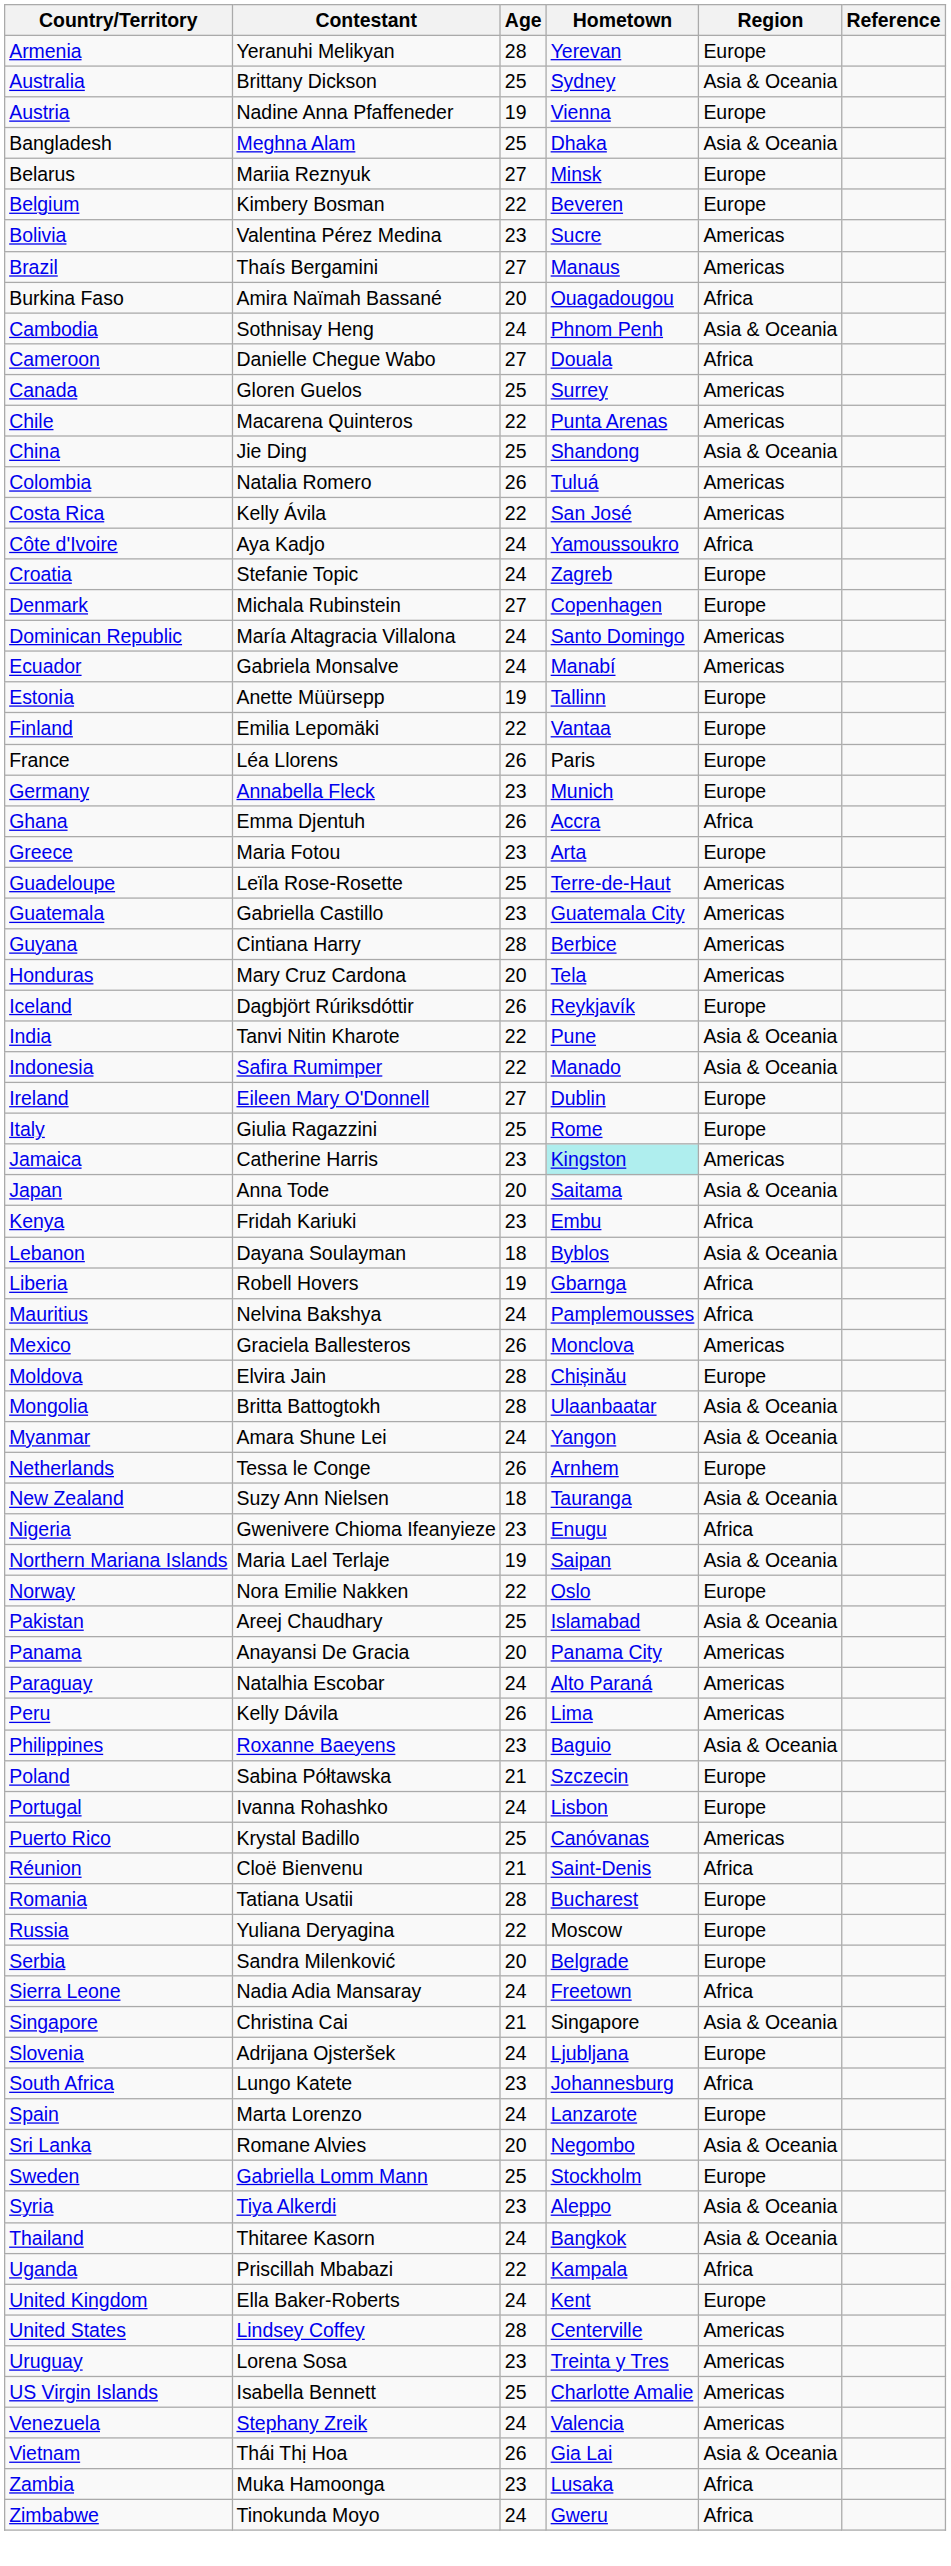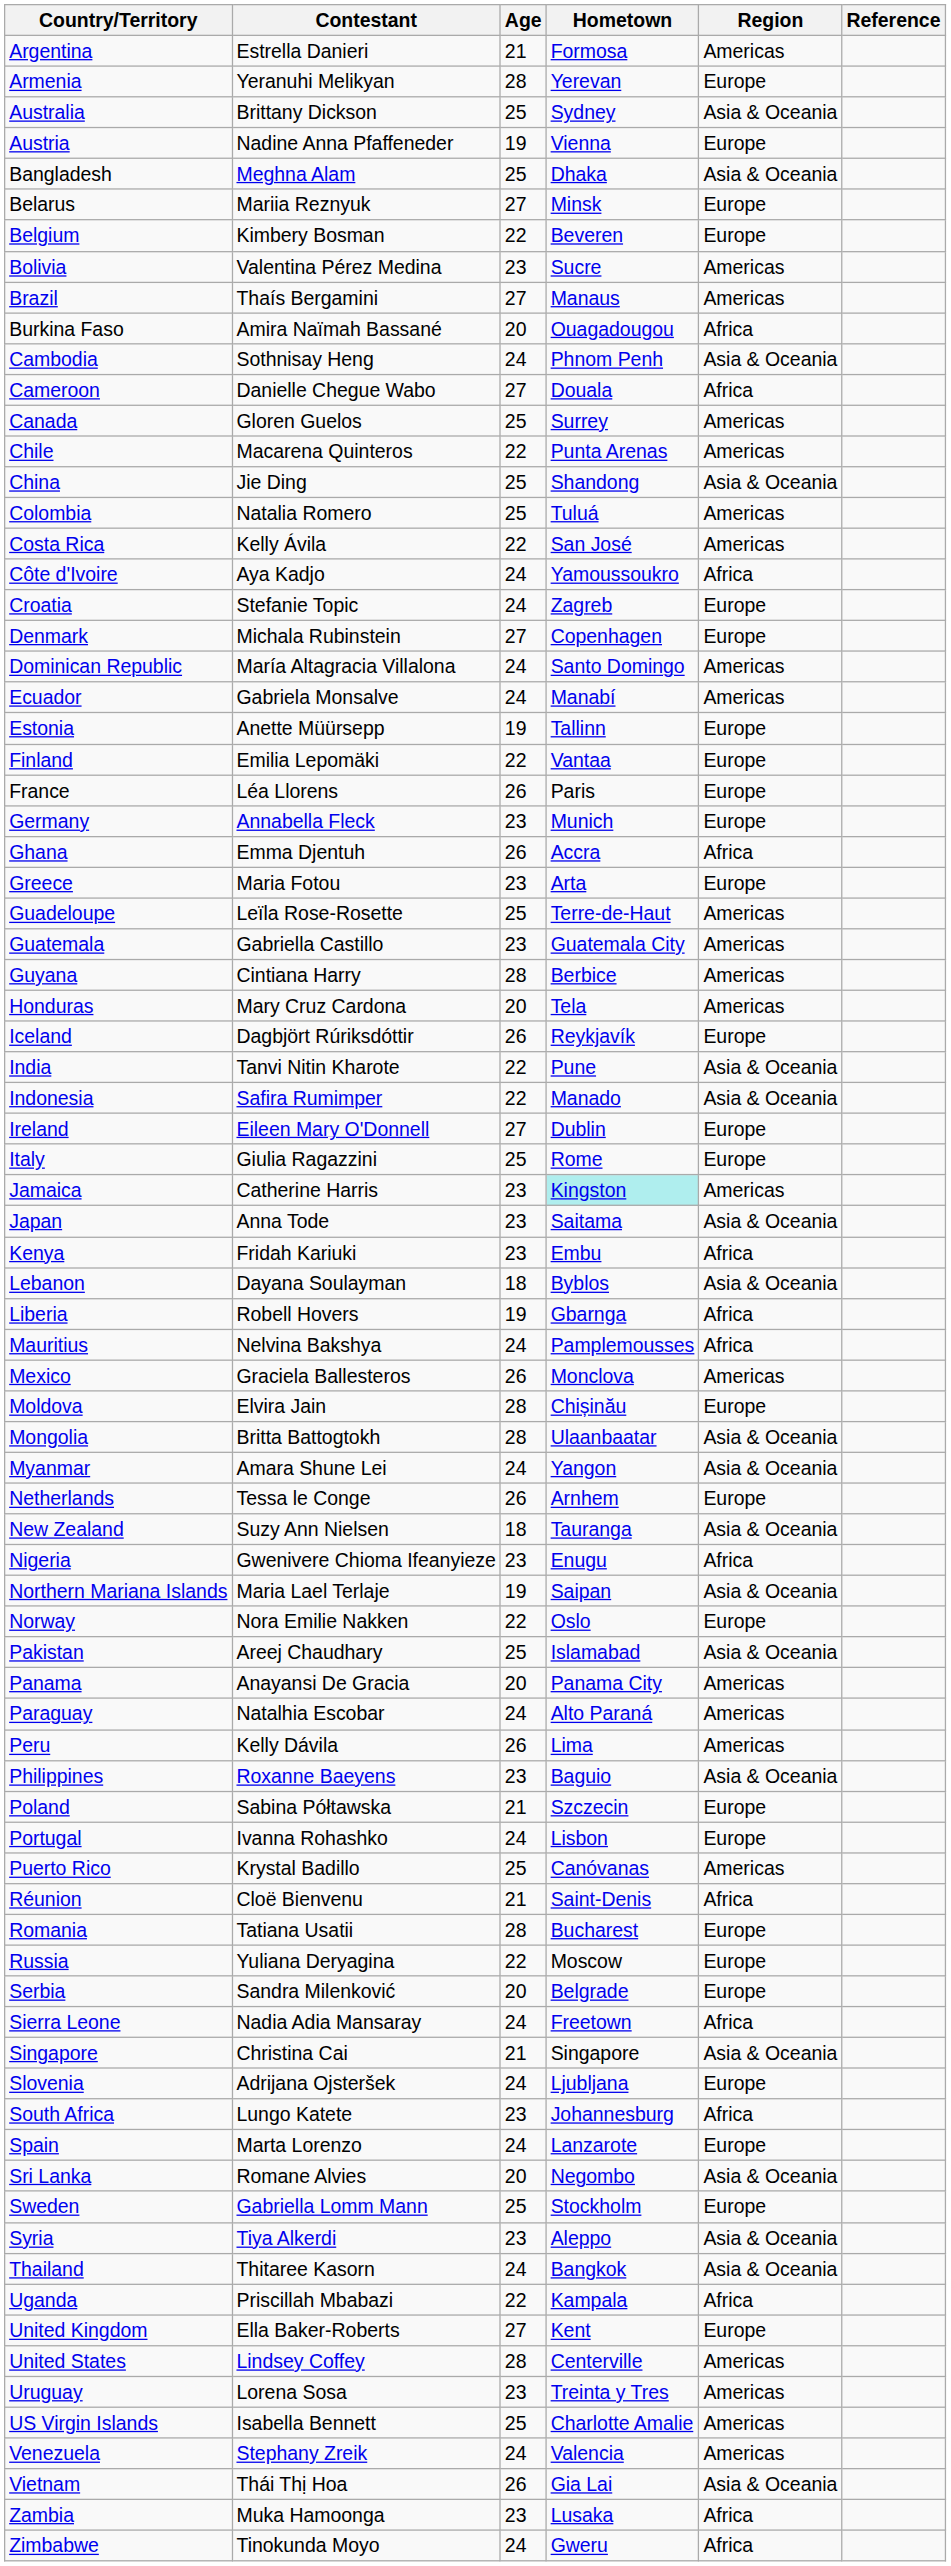+ row: Argentina | Estrella Danieri | 21 | Formosa | Americas
Colombia | Age: 26 -> 25
Japan | Age: 20 -> 23
United Kingdom | Age: 24 -> 27
